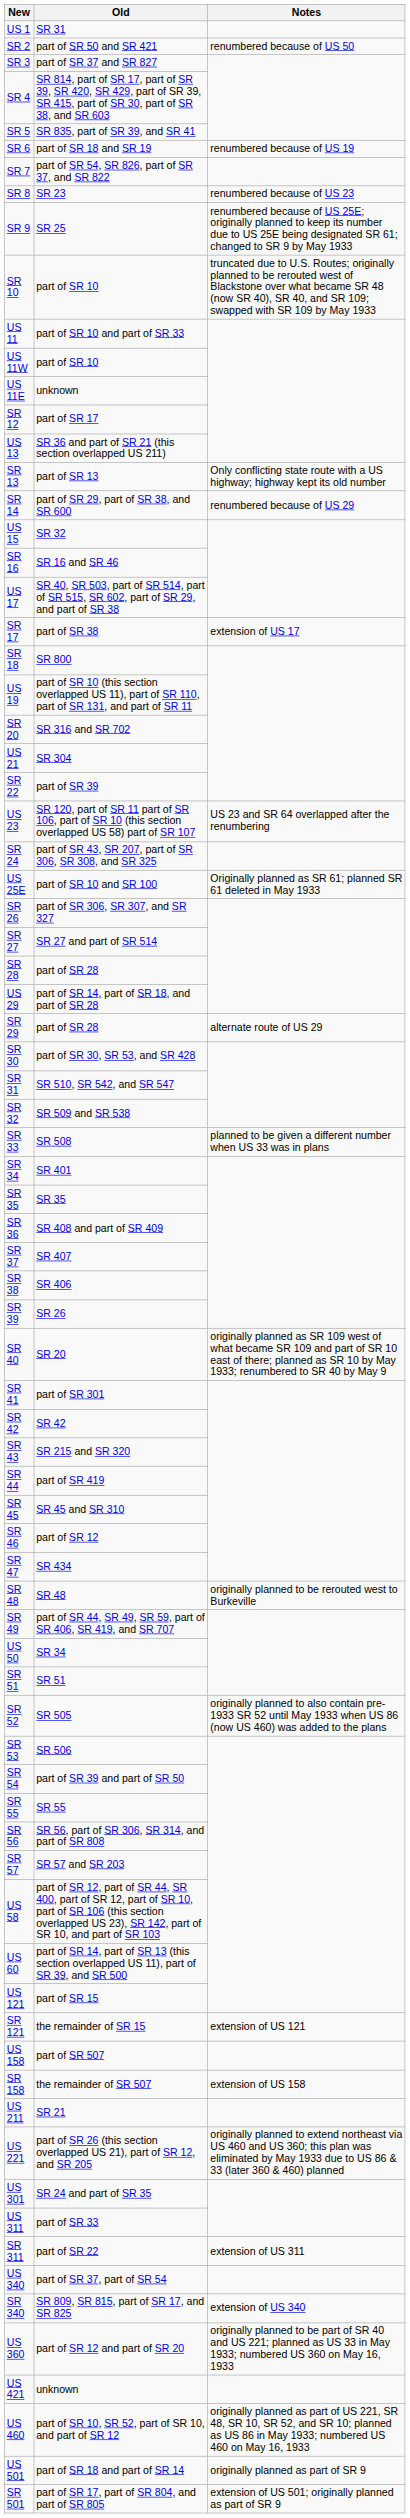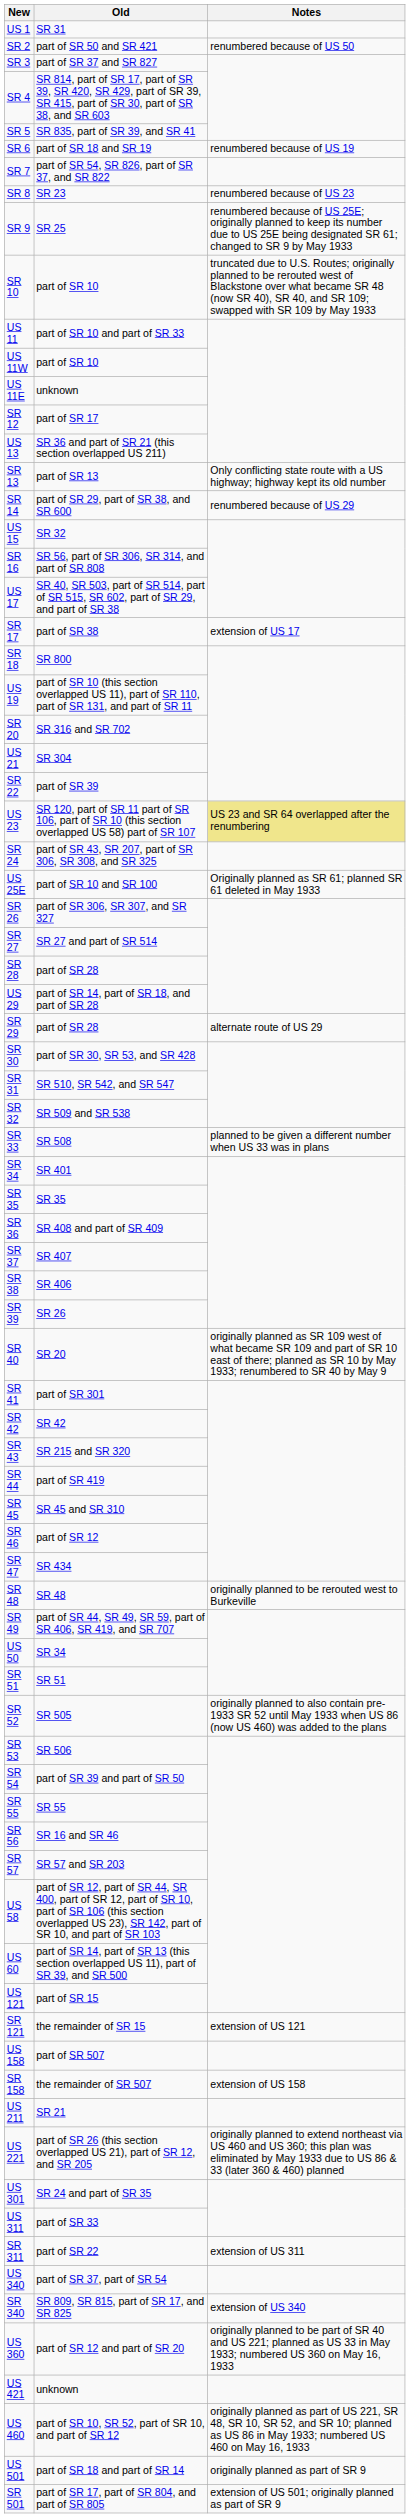SR 16 | Old: SR 16 and SR 46 -> SR 56, part of SR 306, SR 314, and part of SR 808
US 23 | Notes: no background -> khaki background
SR 56 | Old: SR 56, part of SR 306, SR 314, and part of SR 808 -> SR 16 and SR 46
